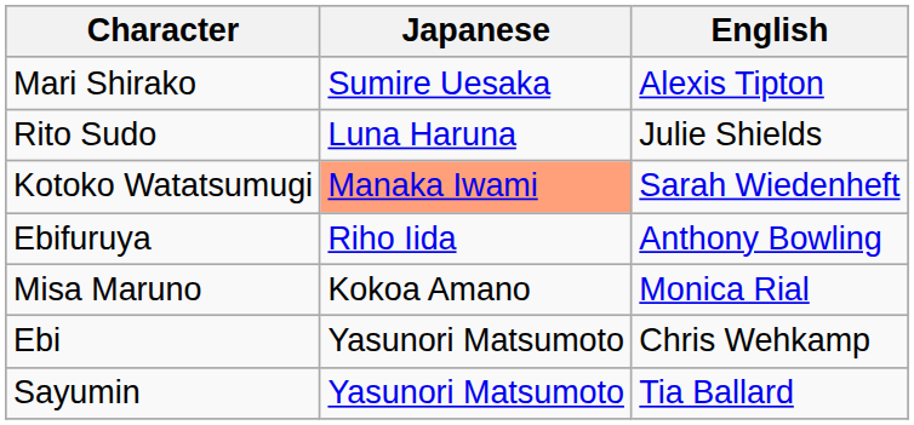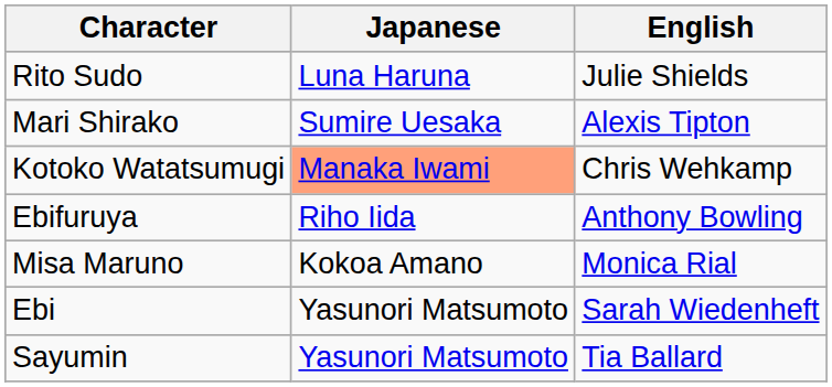rows swapped: Rito Sudo <-> Mari Shirako
Kotoko Watatsumugi | English: Sarah Wiedenheft -> Chris Wehkamp
Ebi | English: Chris Wehkamp -> Sarah Wiedenheft
